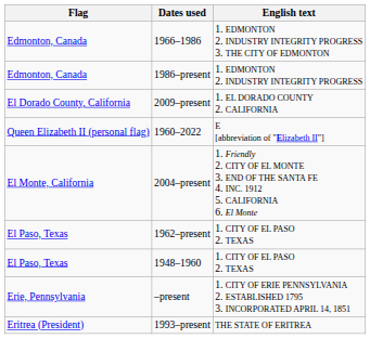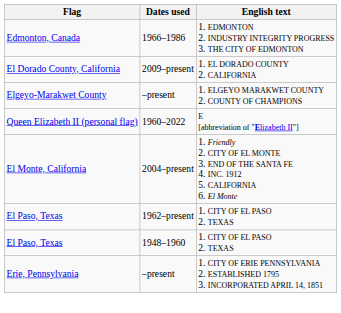- row: Edmonton, Canada | 1986–present | 1. EDMONTON 2. INDUSTRY INTEGRITY PROGRESS
+ row: Elgeyo-Marakwet County | –present | 1. ELGEYO MARAKWET COUNTY 2. COUNTY OF CHAMPIONS
- row: Eritrea (President) | 1993–present | THE STATE OF ERITREA
